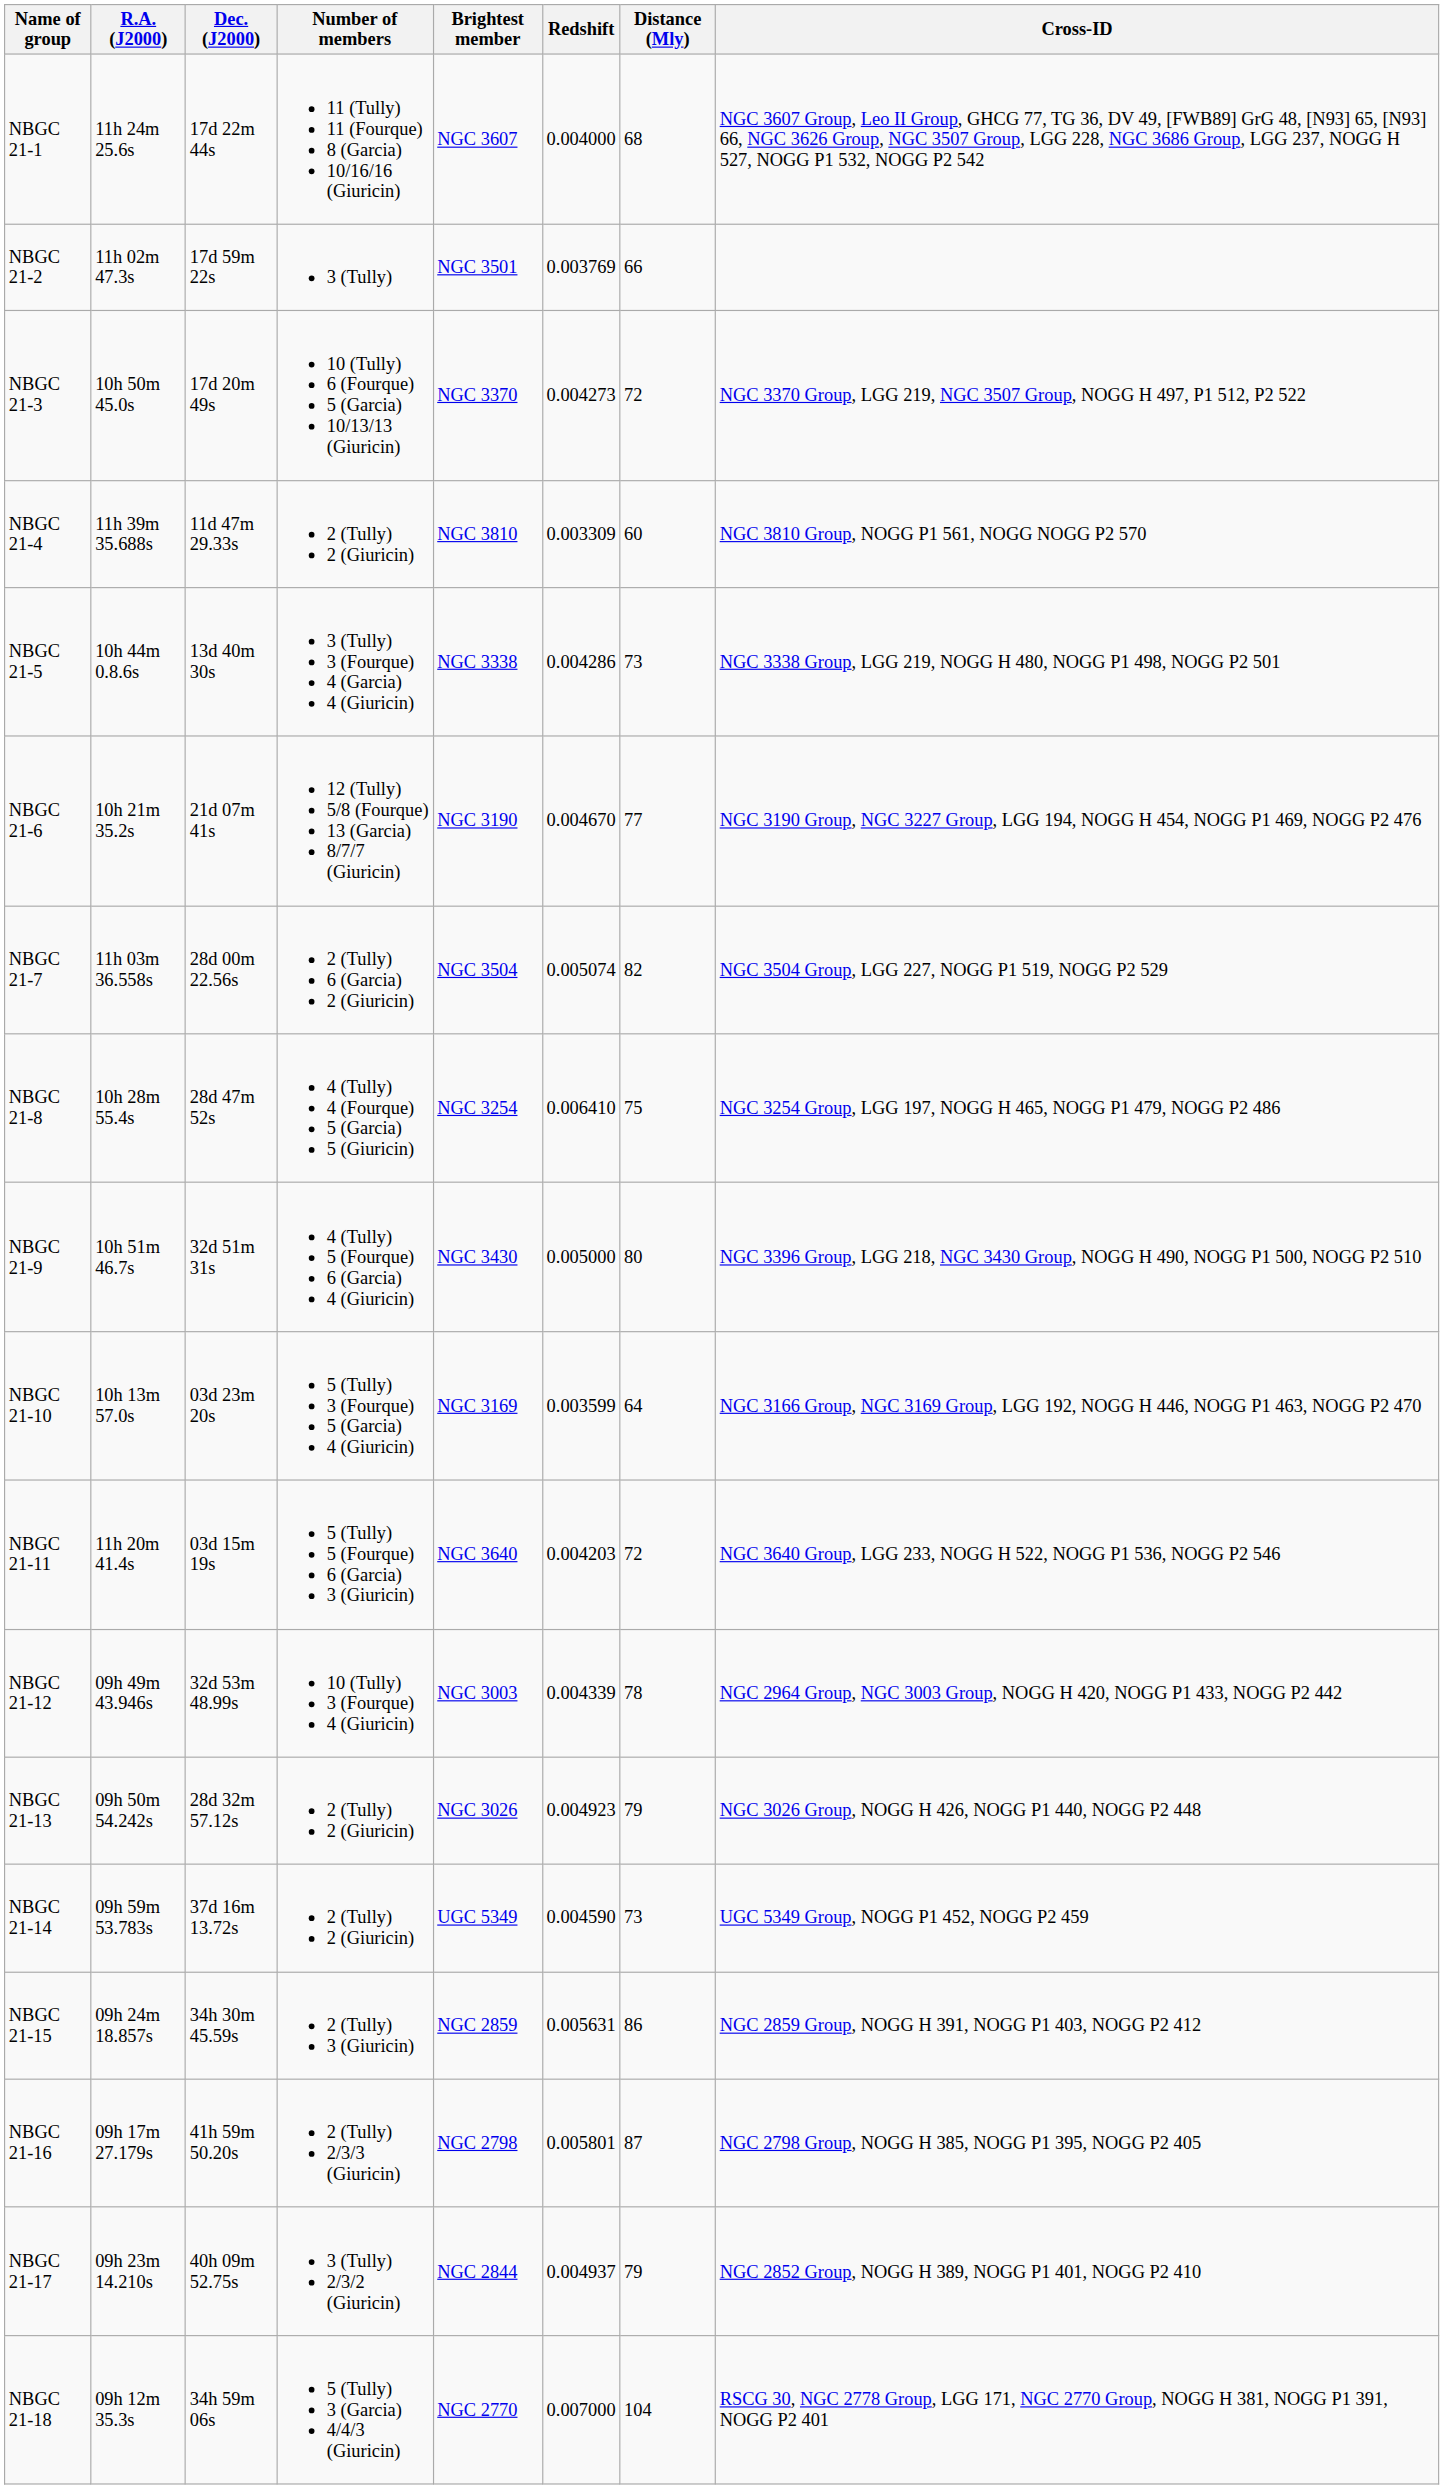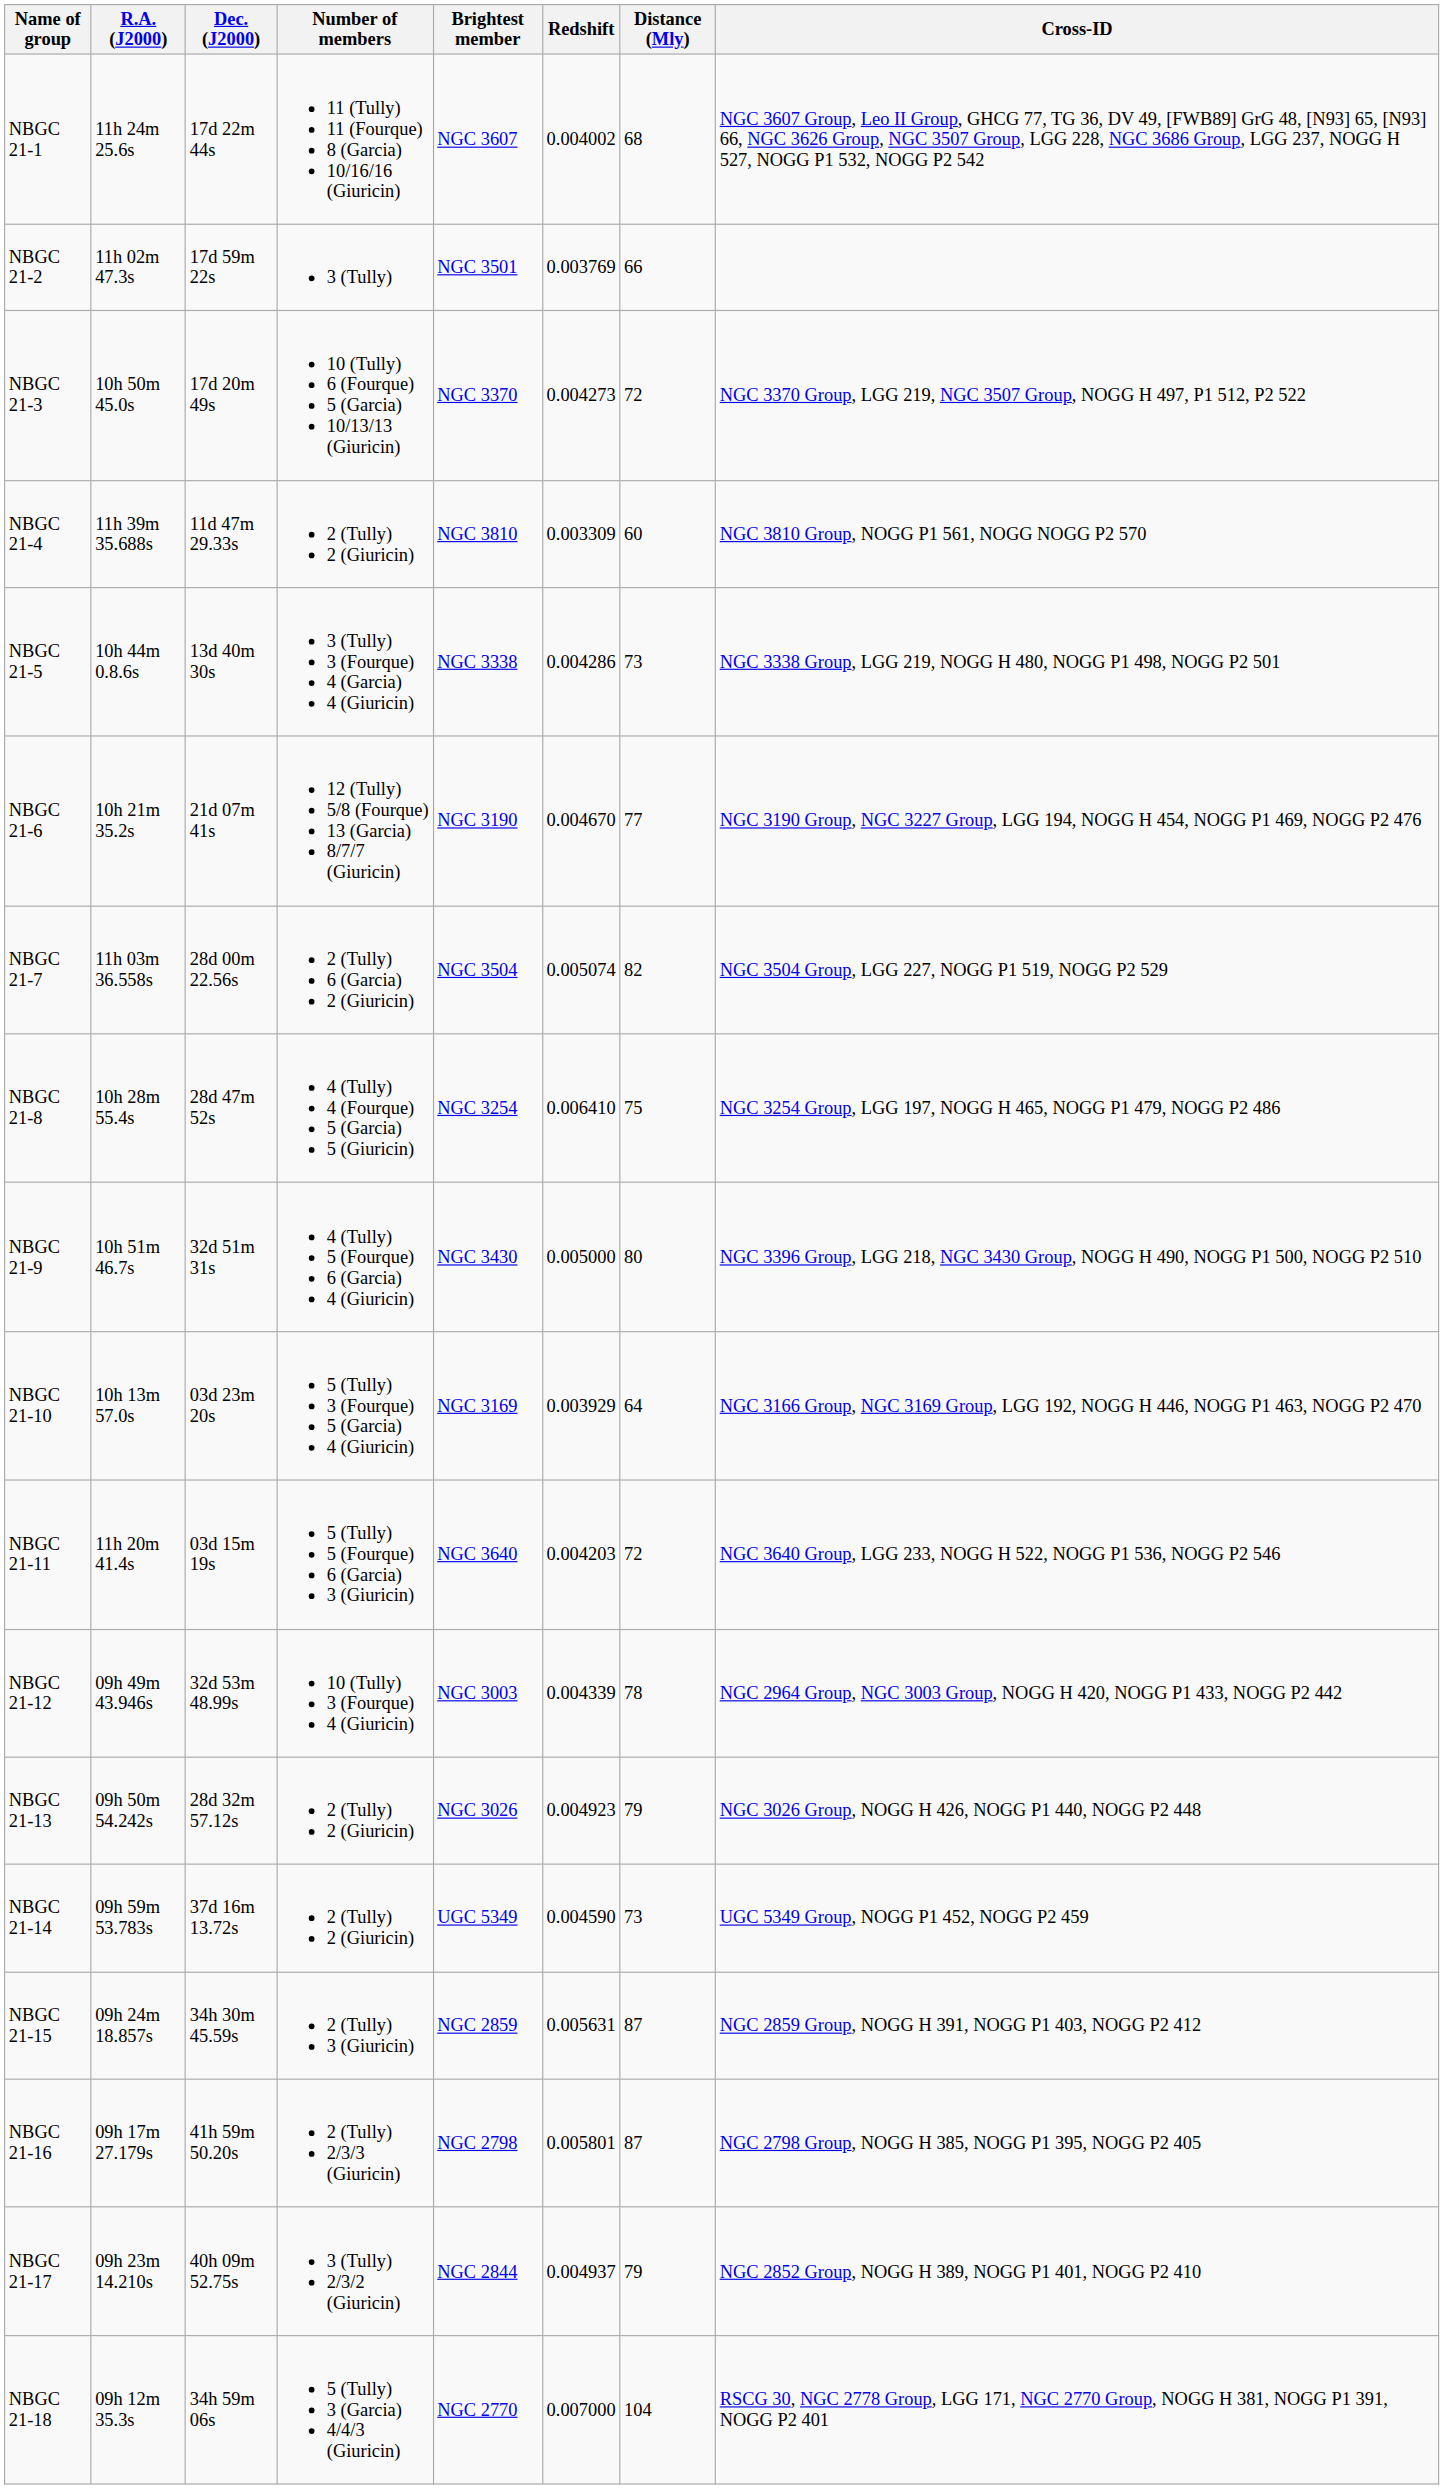NBGC 21-1 | Redshift: 0.004000 -> 0.004002
NBGC 21-10 | Redshift: 0.003599 -> 0.003929
NBGC 21-15 | Distance (Mly): 86 -> 87
